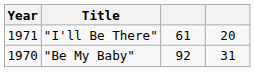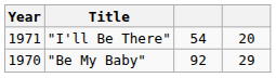"I'll Be There" | column 3: 61 -> 54
"Be My Baby" | column 4: 31 -> 29
